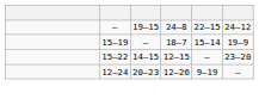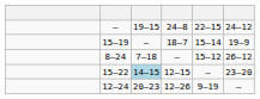+ row: 8–24 | 7–18 | — | 15–12 | 26–12
15–22 | column 3: no background -> lightblue background
